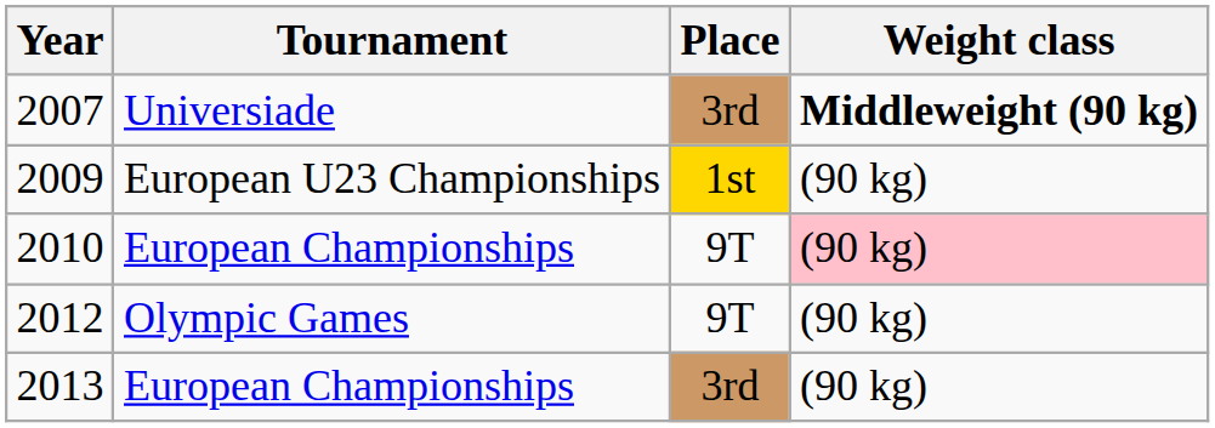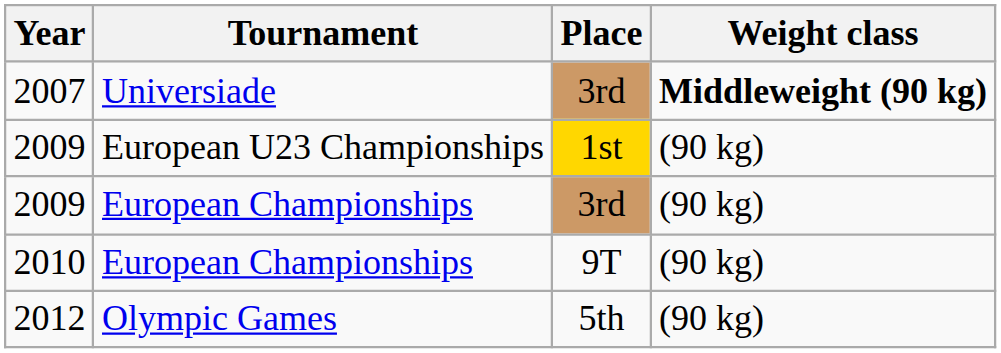+ row: 2009 | European Championships | 3rd | (90 kg)
2010 | Weight class: pink background -> no background
2012 | Place: 9T -> 5th
- row: 2013 | European Championships | 3rd | (90 kg)
